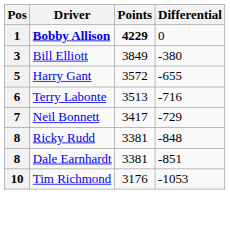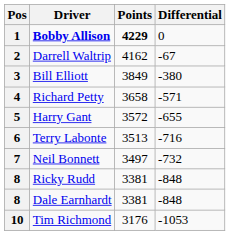+ row: 2 | Darrell Waltrip | 4162 | -67
+ row: 4 | Richard Petty | 3658 | -571
7 | Points: 3417 -> 3497
7 | Differential: -729 -> -732
8 / Dale Earnhardt | Differential: -851 -> -848
